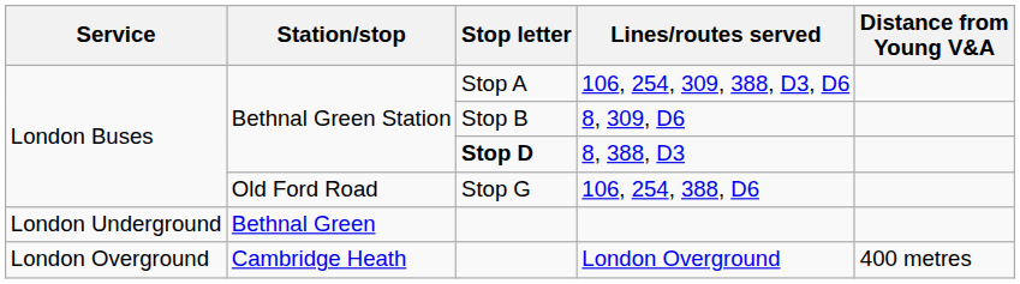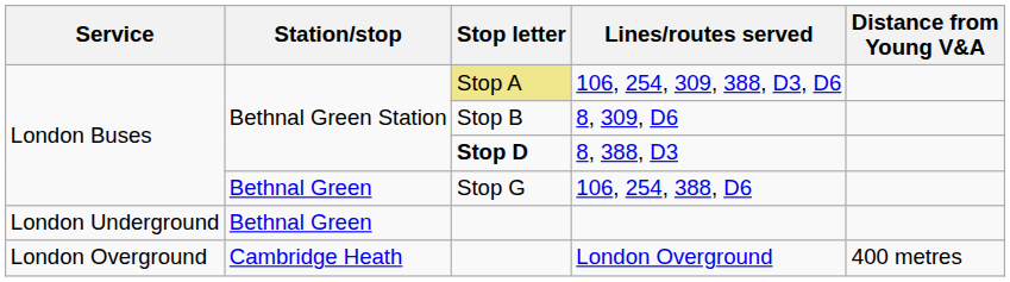106, 254, 309, 388, D3, D6 | Stop letter: no background -> khaki background
106, 254, 388, D6 | Station/stop: Old Ford Road -> Bethnal Green
